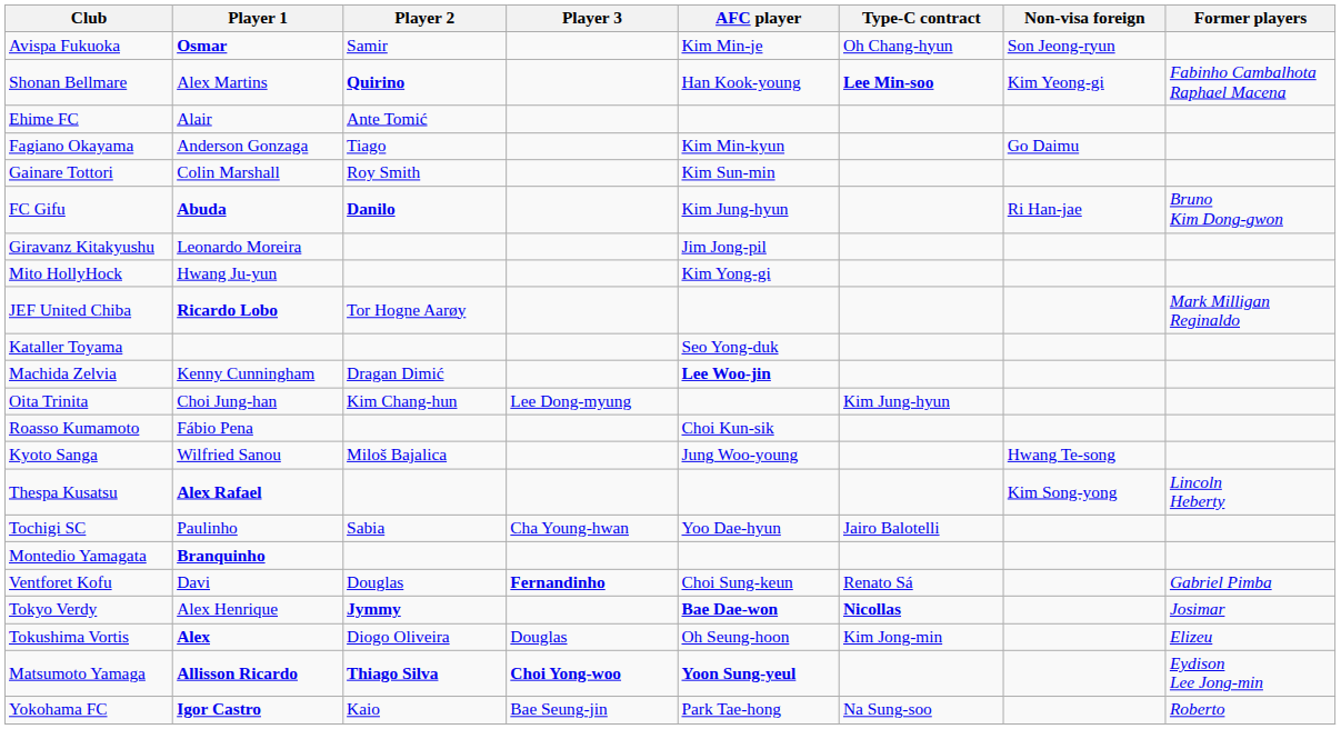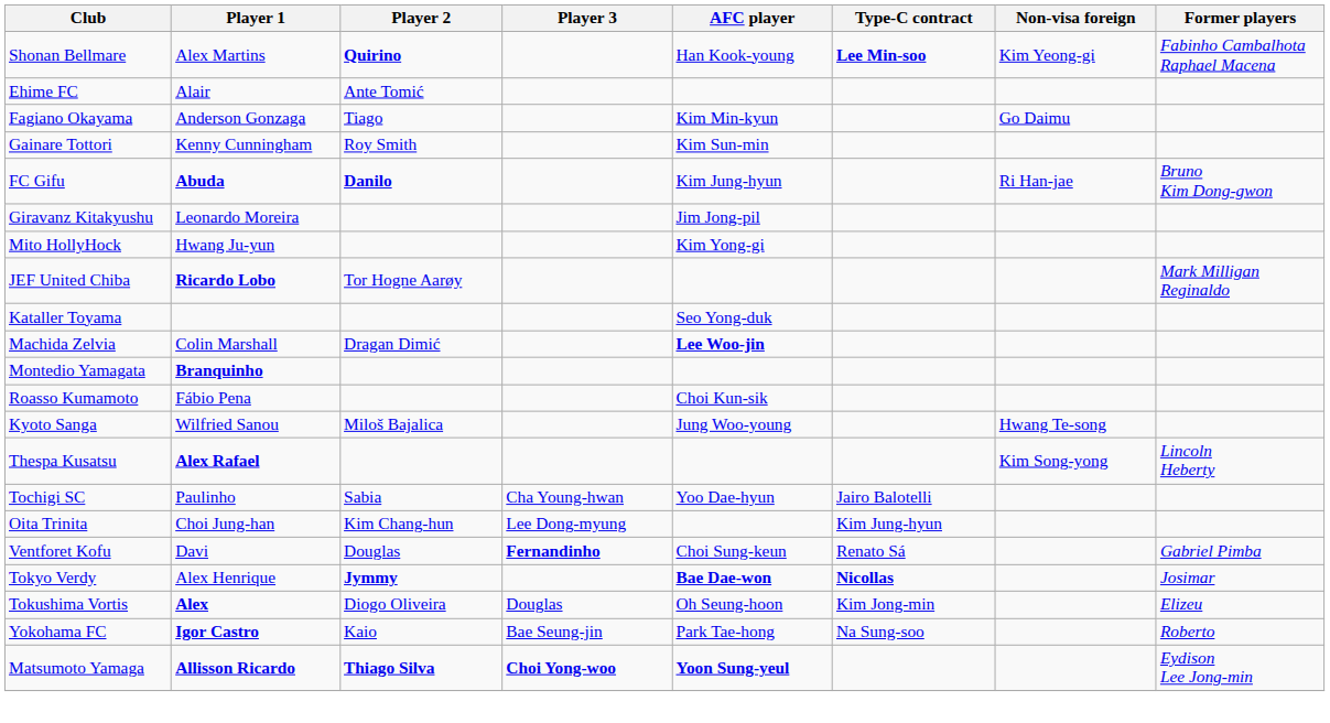- row: Avispa Fukuoka | Osmar | Samir | Kim Min-je | Oh Chang-hyun | Son Jeong-ryun
Gainare Tottori | Player 1: Colin Marshall -> Kenny Cunningham
Machida Zelvia | Player 1: Kenny Cunningham -> Colin Marshall
rows swapped: Montedio Yamagata <-> Oita Trinita
rows swapped: Matsumoto Yamaga <-> Yokohama FC
